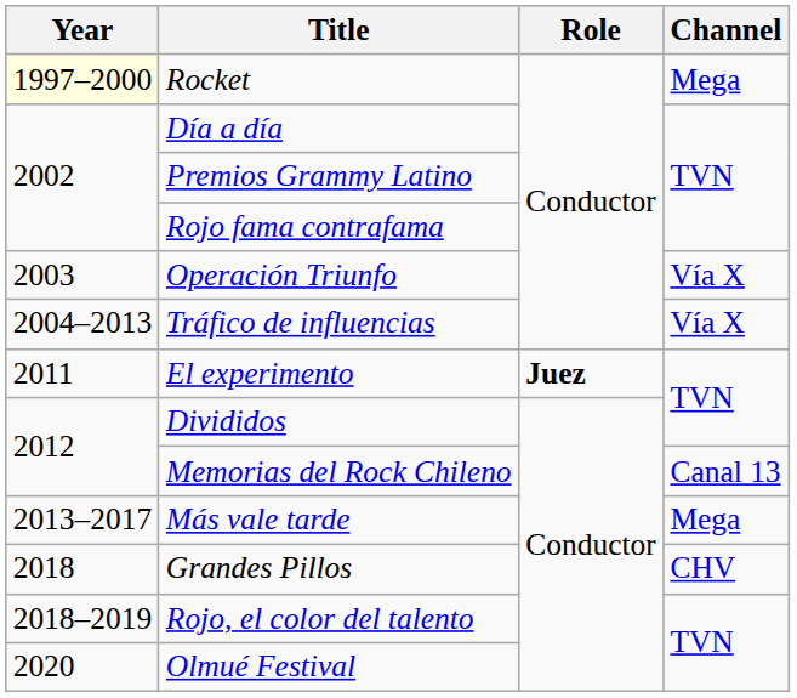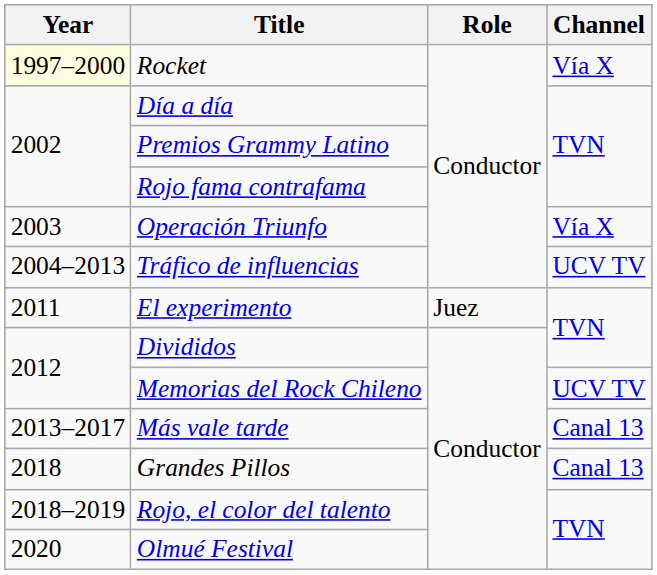Rocket | Channel: Mega -> Vía X
Tráfico de influencias | Channel: Vía X -> UCV TV
El experimento | Role: bold -> normal
Memorias del Rock Chileno | Channel: Canal 13 -> UCV TV
Más vale tarde | Channel: Mega -> Canal 13
Grandes Pillos | Channel: CHV -> Canal 13
